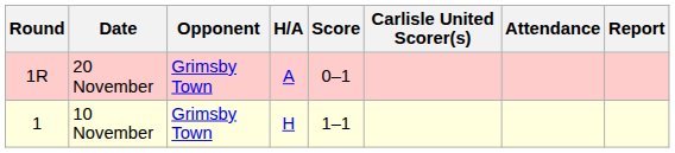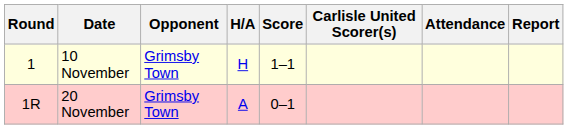rows swapped: 10 November <-> 20 November
